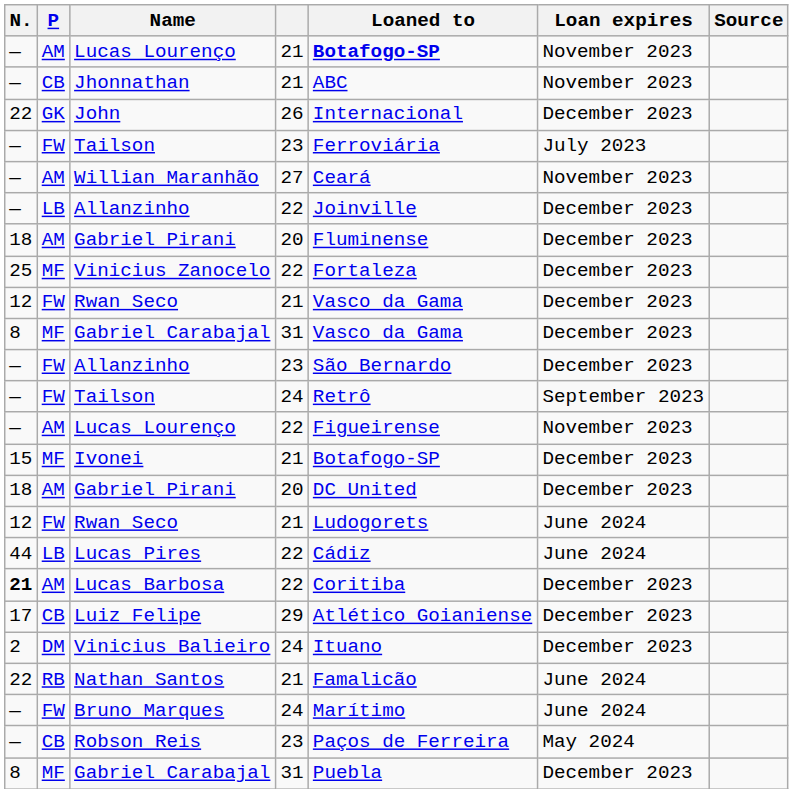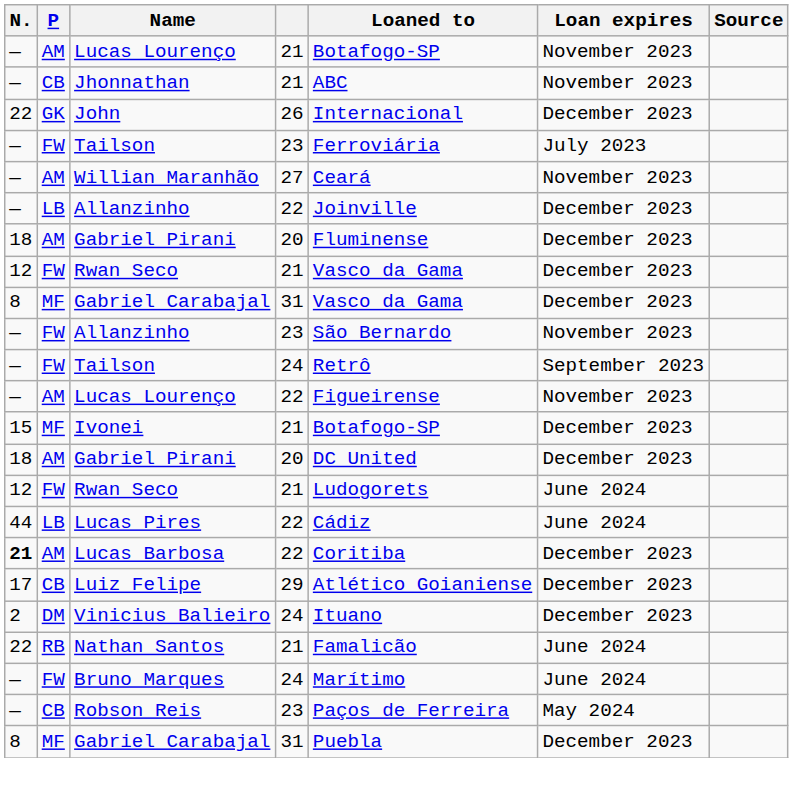Lucas Lourenço / 21 | Loaned to: bold -> normal
- row: 25 | MF | Vinicius Zanocelo | 22 | Fortaleza | December 2023
Allanzinho / 23 | Loan expires: December 2023 -> November 2023
